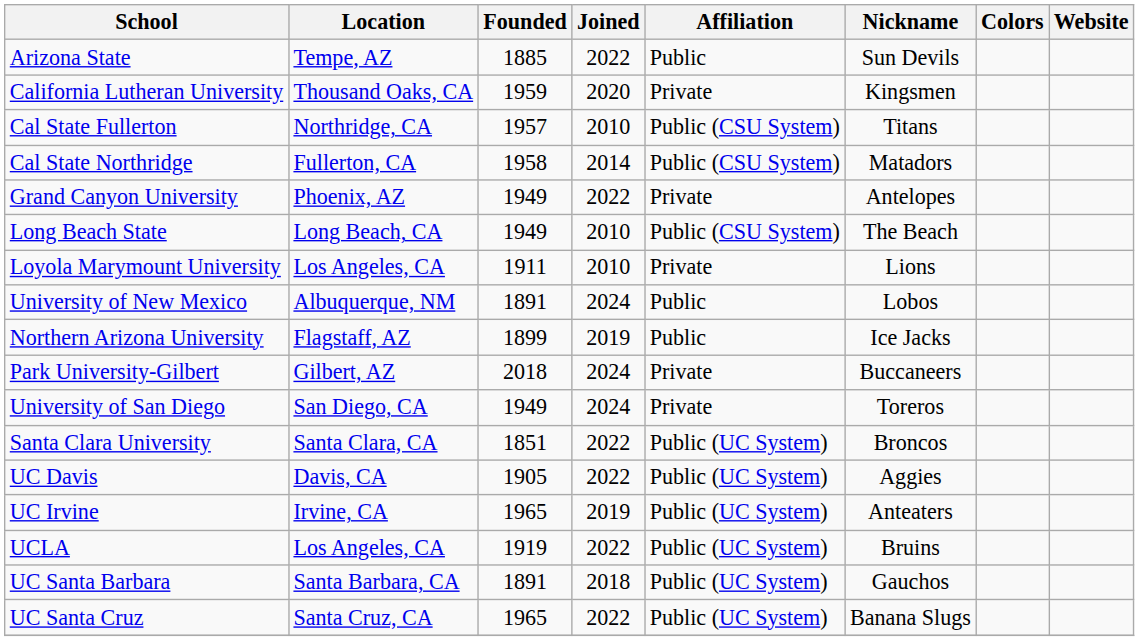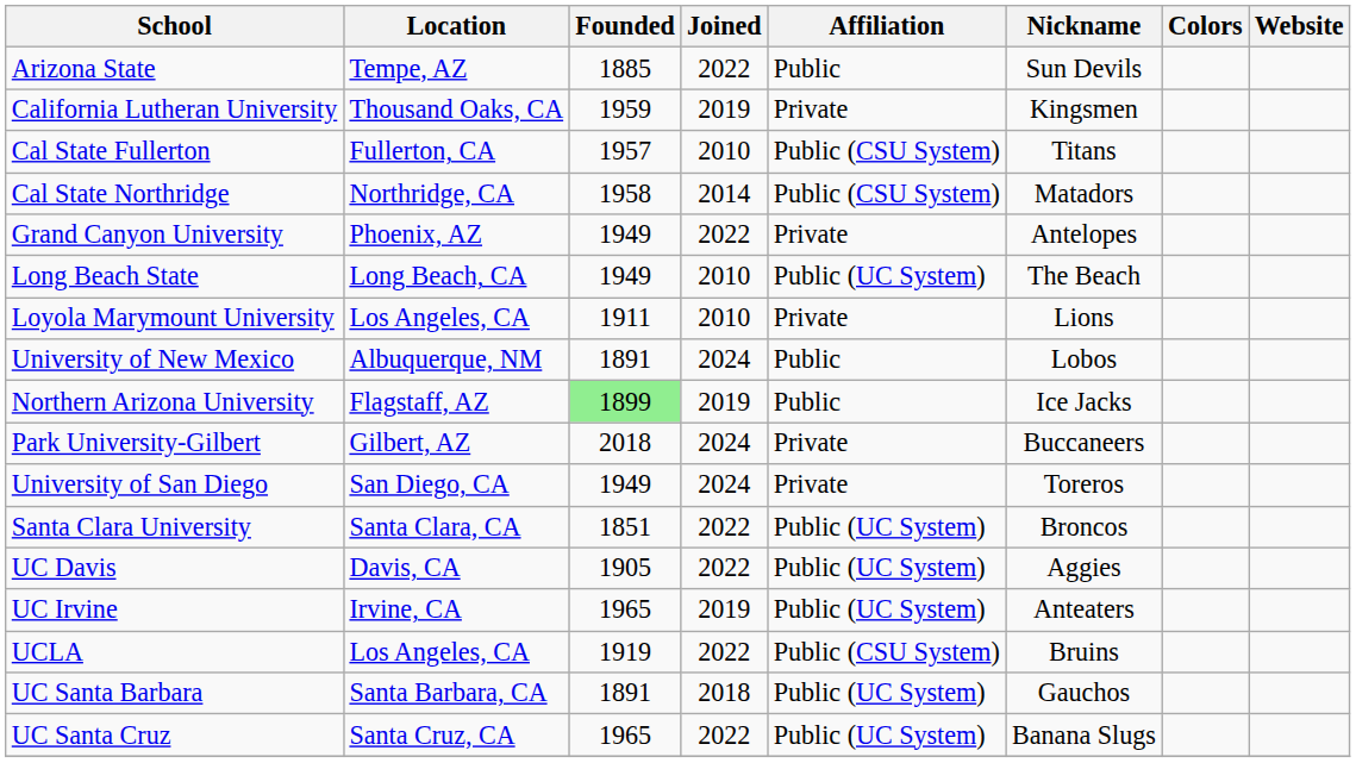California Lutheran University | Joined: 2020 -> 2019
Cal State Fullerton | Location: Northridge, CA -> Fullerton, CA
Cal State Northridge | Location: Fullerton, CA -> Northridge, CA
Long Beach State | Affiliation: Public (CSU System) -> Public (UC System)
Northern Arizona University | Founded: no background -> lightgreen background
UCLA | Affiliation: Public (UC System) -> Public (CSU System)
